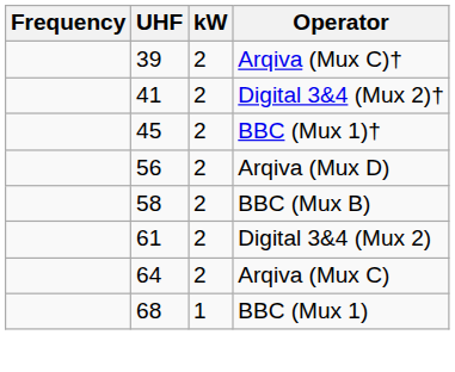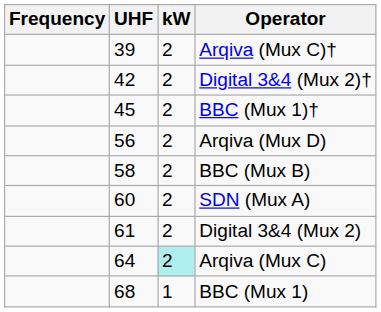Digital 3&4 (Mux 2)† | UHF: 41 -> 42
+ row: 60 | 2 | SDN (Mux A)
Arqiva (Mux C) | kW: no background -> paleturquoise background
